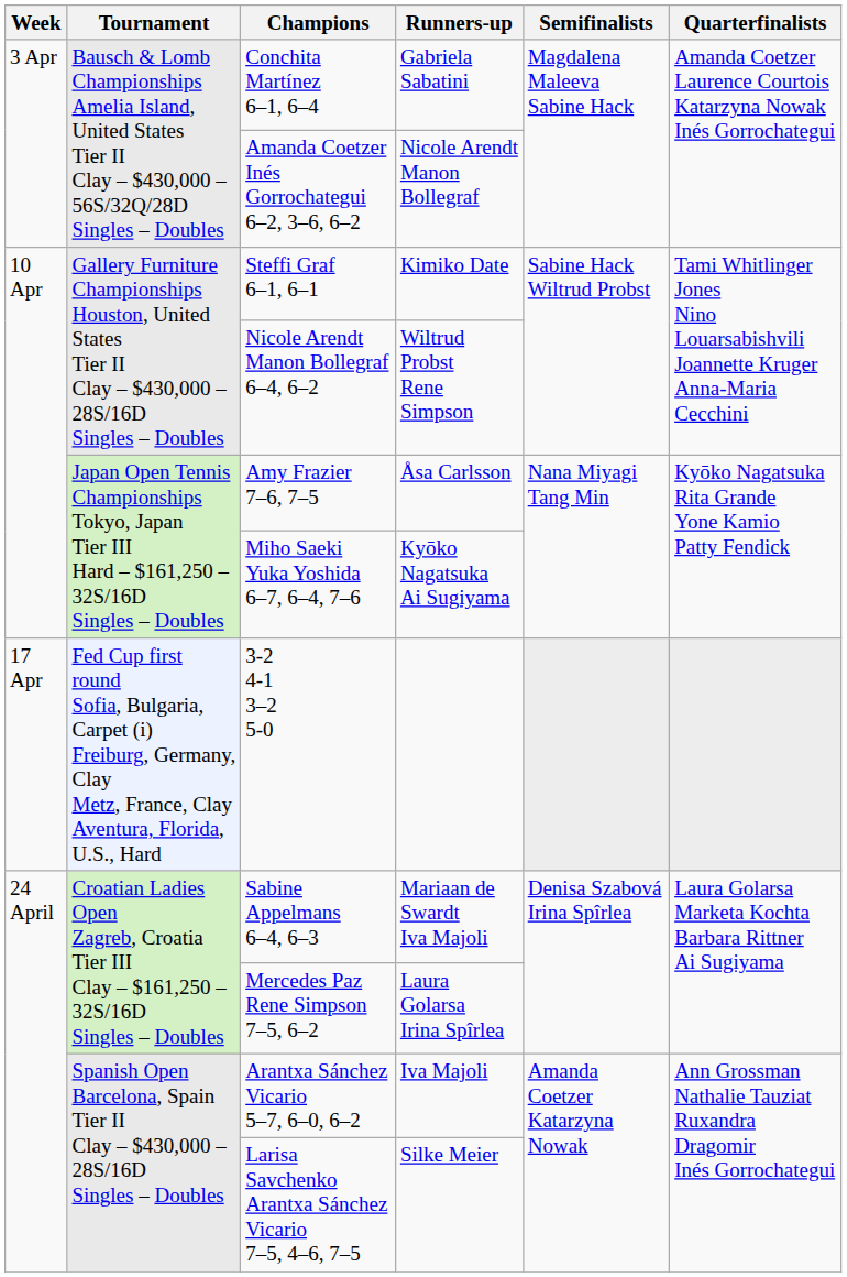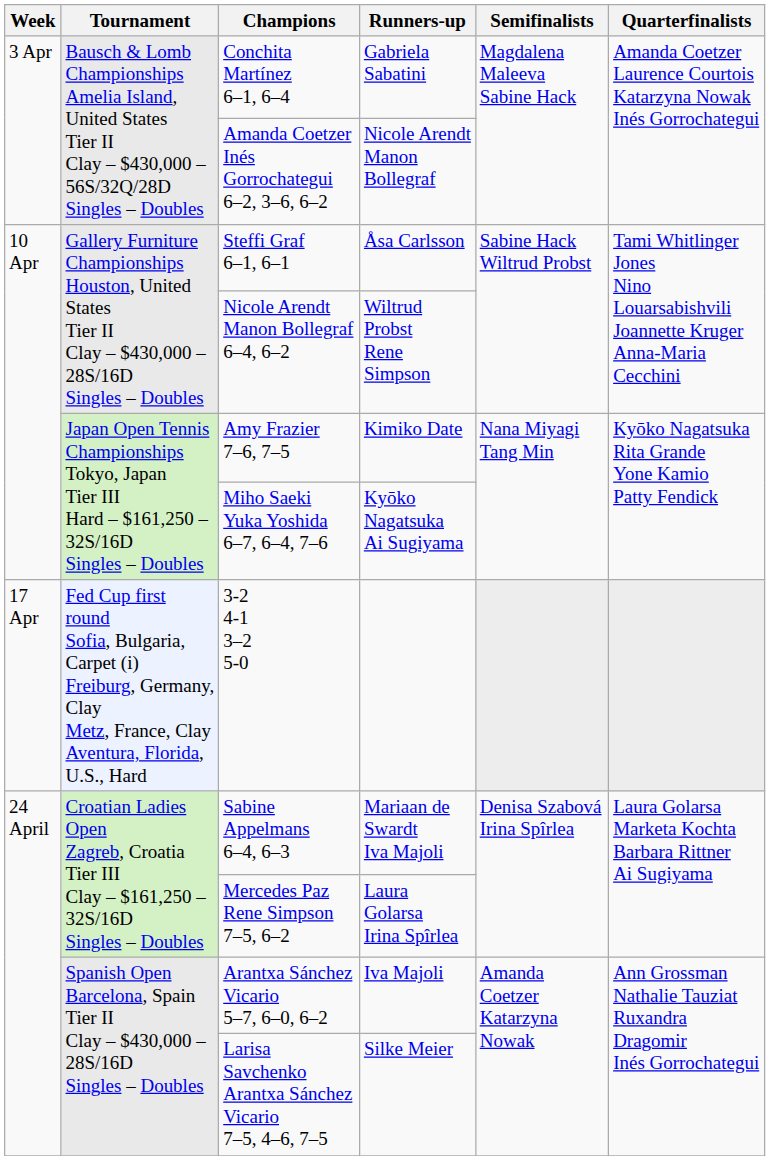Steffi Graf 6–1, 6–1 | Runners-up: Kimiko Date -> Åsa Carlsson
Amy Frazier 7–6, 7–5 | Runners-up: Åsa Carlsson -> Kimiko Date
